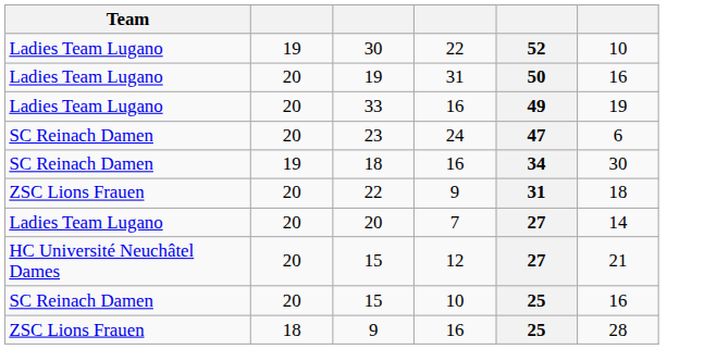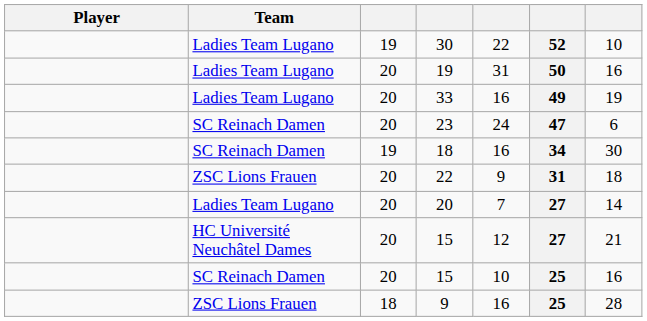+ column: Player
